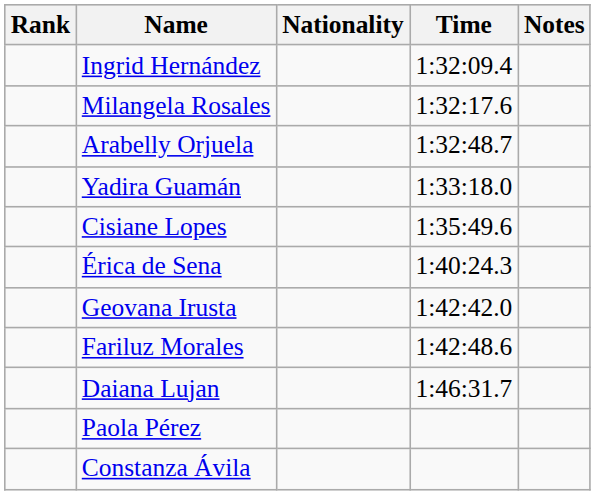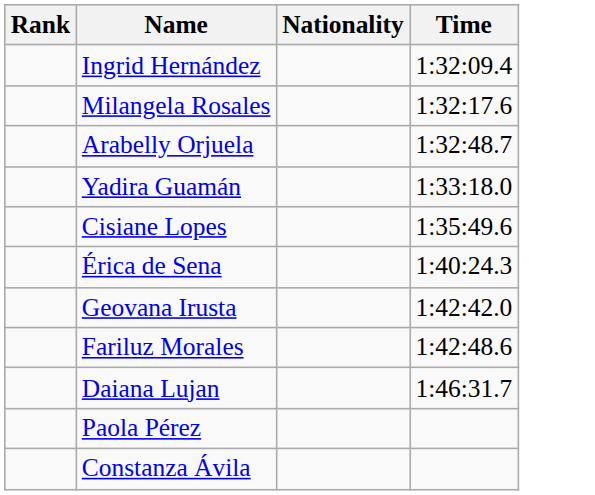- column: Notes
